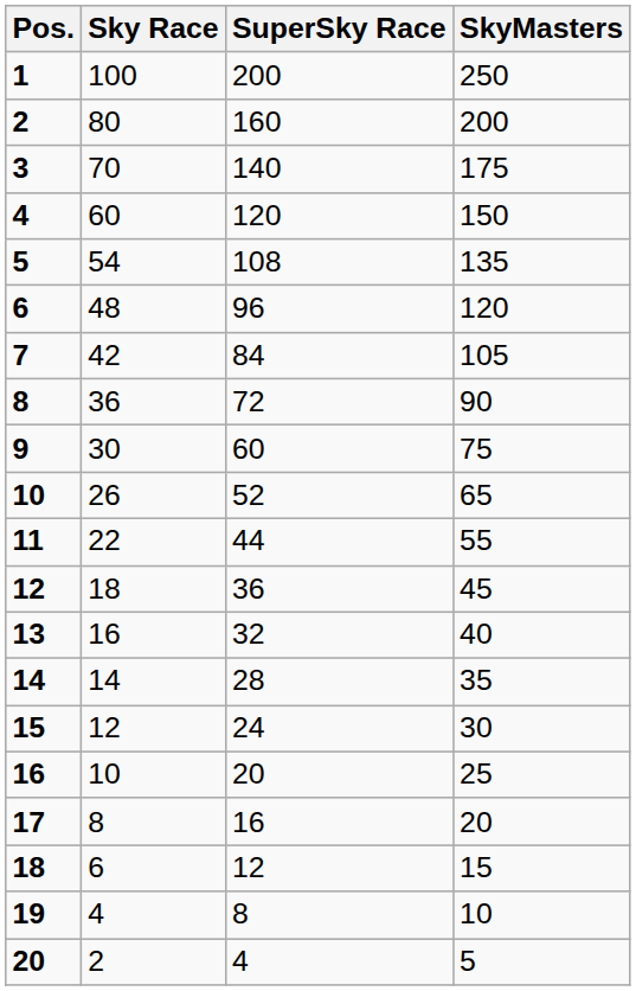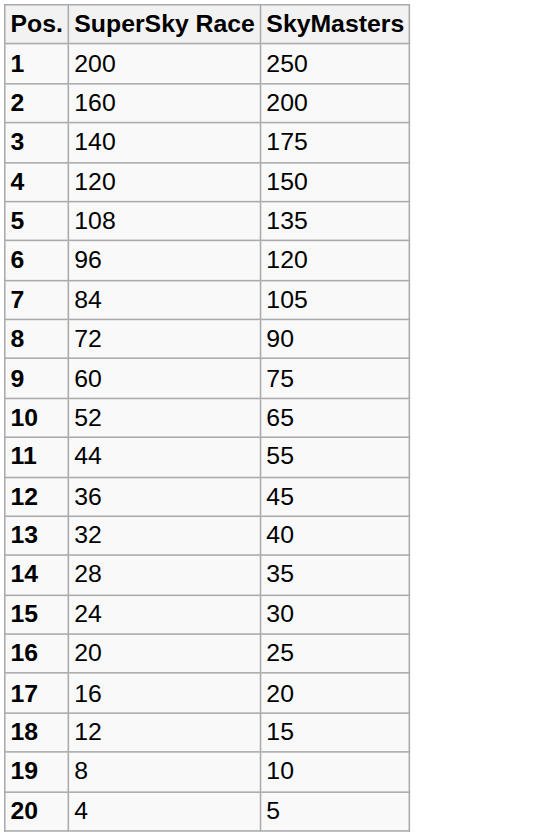- column: Sky Race | 100 | 80 | 70 | 60 | 54 | 48 | 42 | 36 | 30 | 26 | 22 | 18 | 16 | 14 | 12 | 10 | 8 | 6 | 4 | 2
